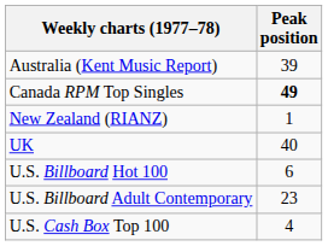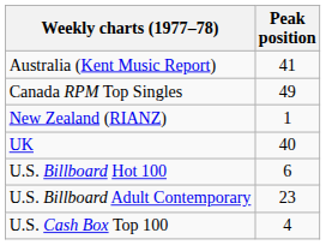Australia (Kent Music Report) | Peak position: 39 -> 41
Canada RPM Top Singles | Peak position: bold -> normal
